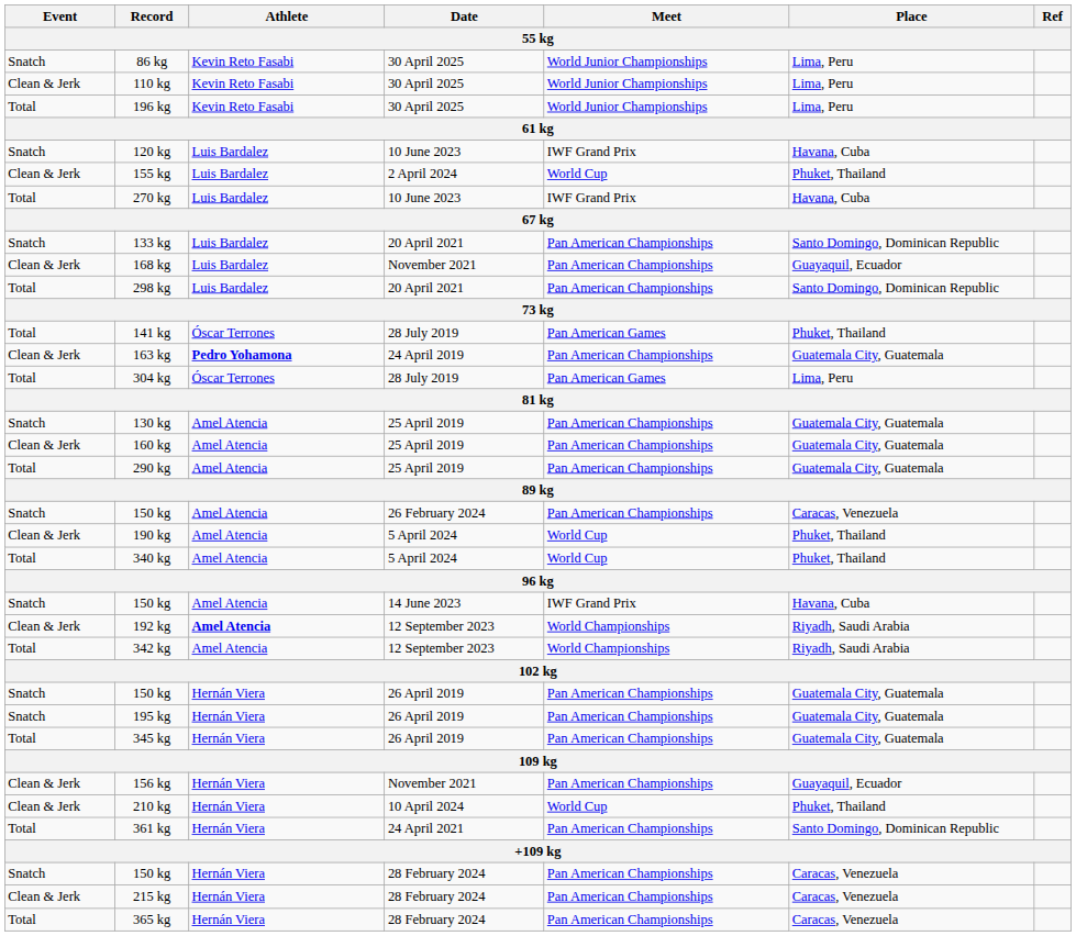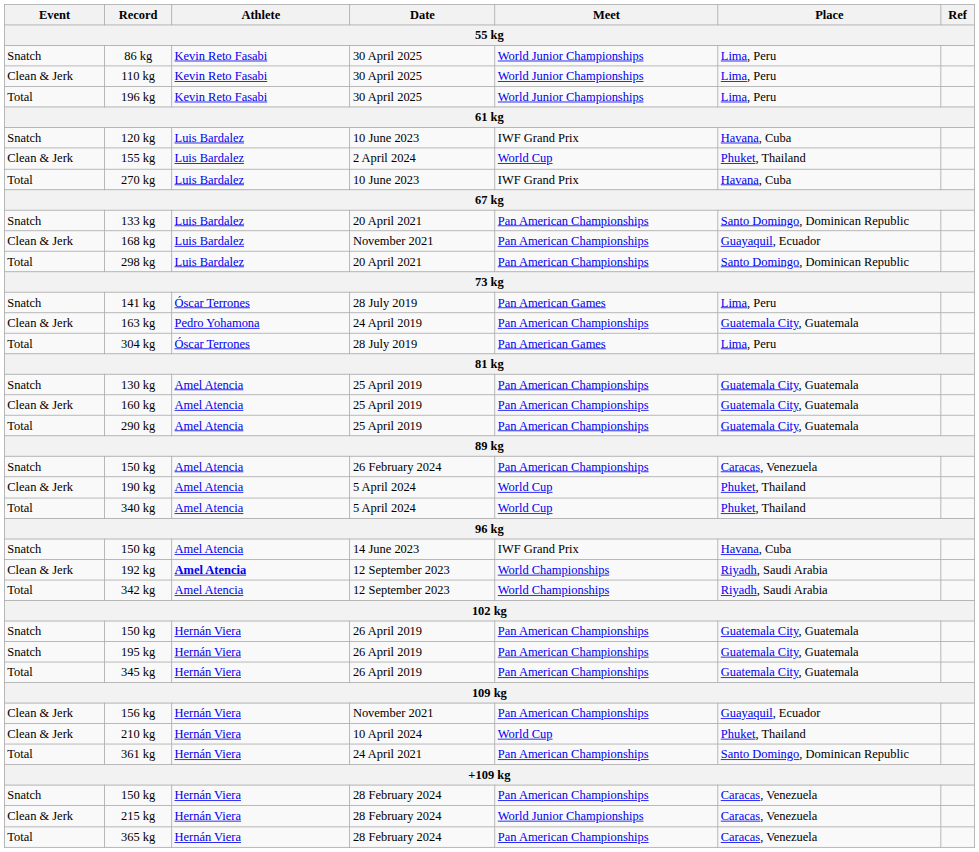141 kg | Event: Total -> Snatch
141 kg | Place: Phuket, Thailand -> Lima, Peru
163 kg | Athlete: bold -> normal
215 kg | Meet: Pan American Championships -> World Junior Championships
